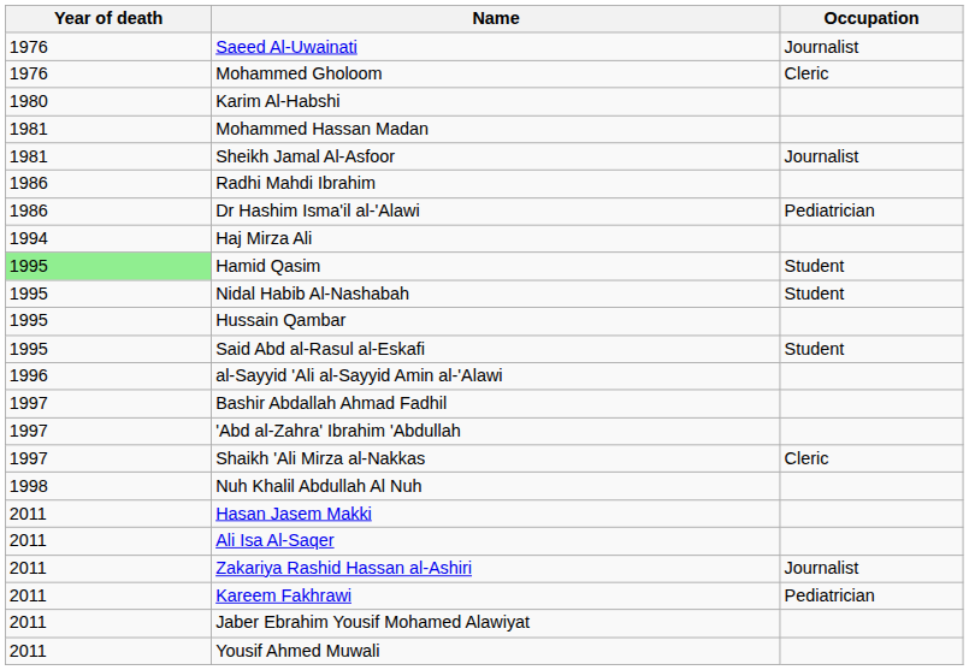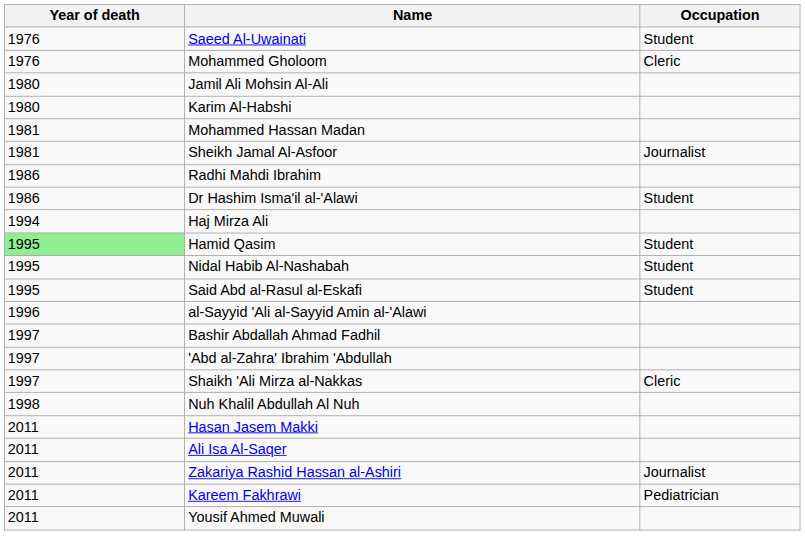Saeed Al-Uwainati | Occupation: Journalist -> Student
+ row: 1980 | Jamil Ali Mohsin Al-Ali
Dr Hashim Isma'il al-'Alawi | Occupation: Pediatrician -> Student
- row: 1995 | Hussain Qambar
- row: 2011 | Jaber Ebrahim Yousif Mohamed Alawiyat
